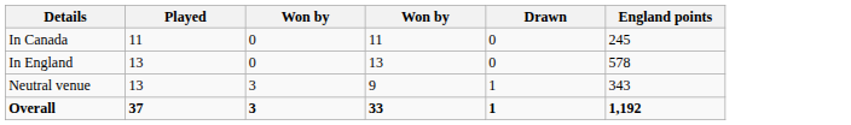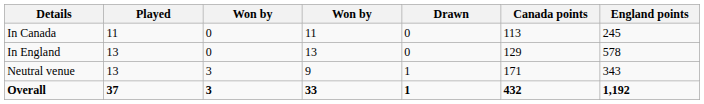+ column: Canada points | 113 | 129 | 171 | 432
